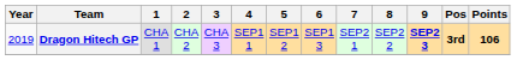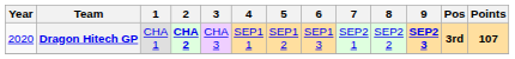Dragon Hitech GP | Year: 2019 -> 2020
Dragon Hitech GP | 2: normal -> bold
Dragon Hitech GP | Points: 106 -> 107
